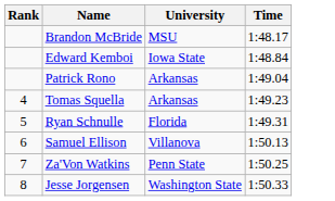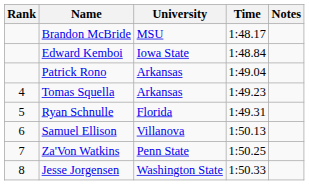+ column: Notes
